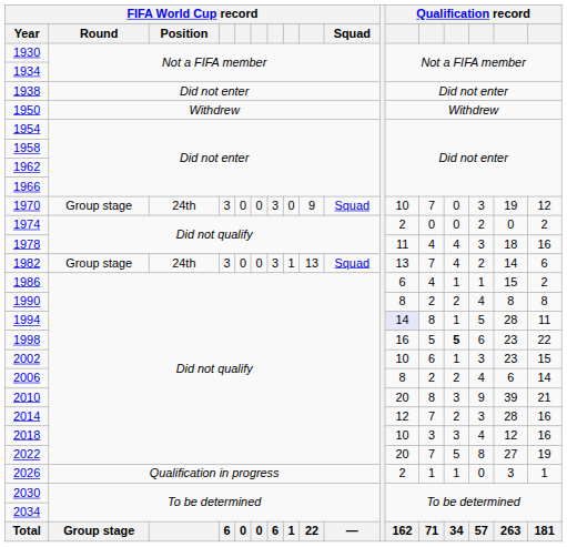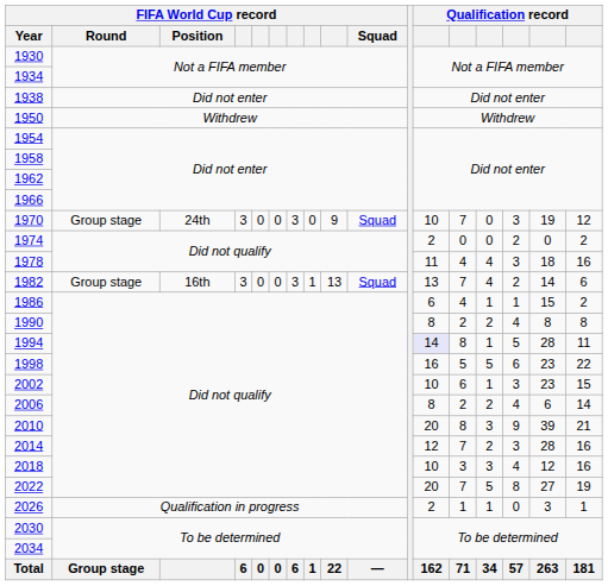1982 | FIFA World Cup record / Position: 24th -> 16th
1998 | column 14: bold -> normal
